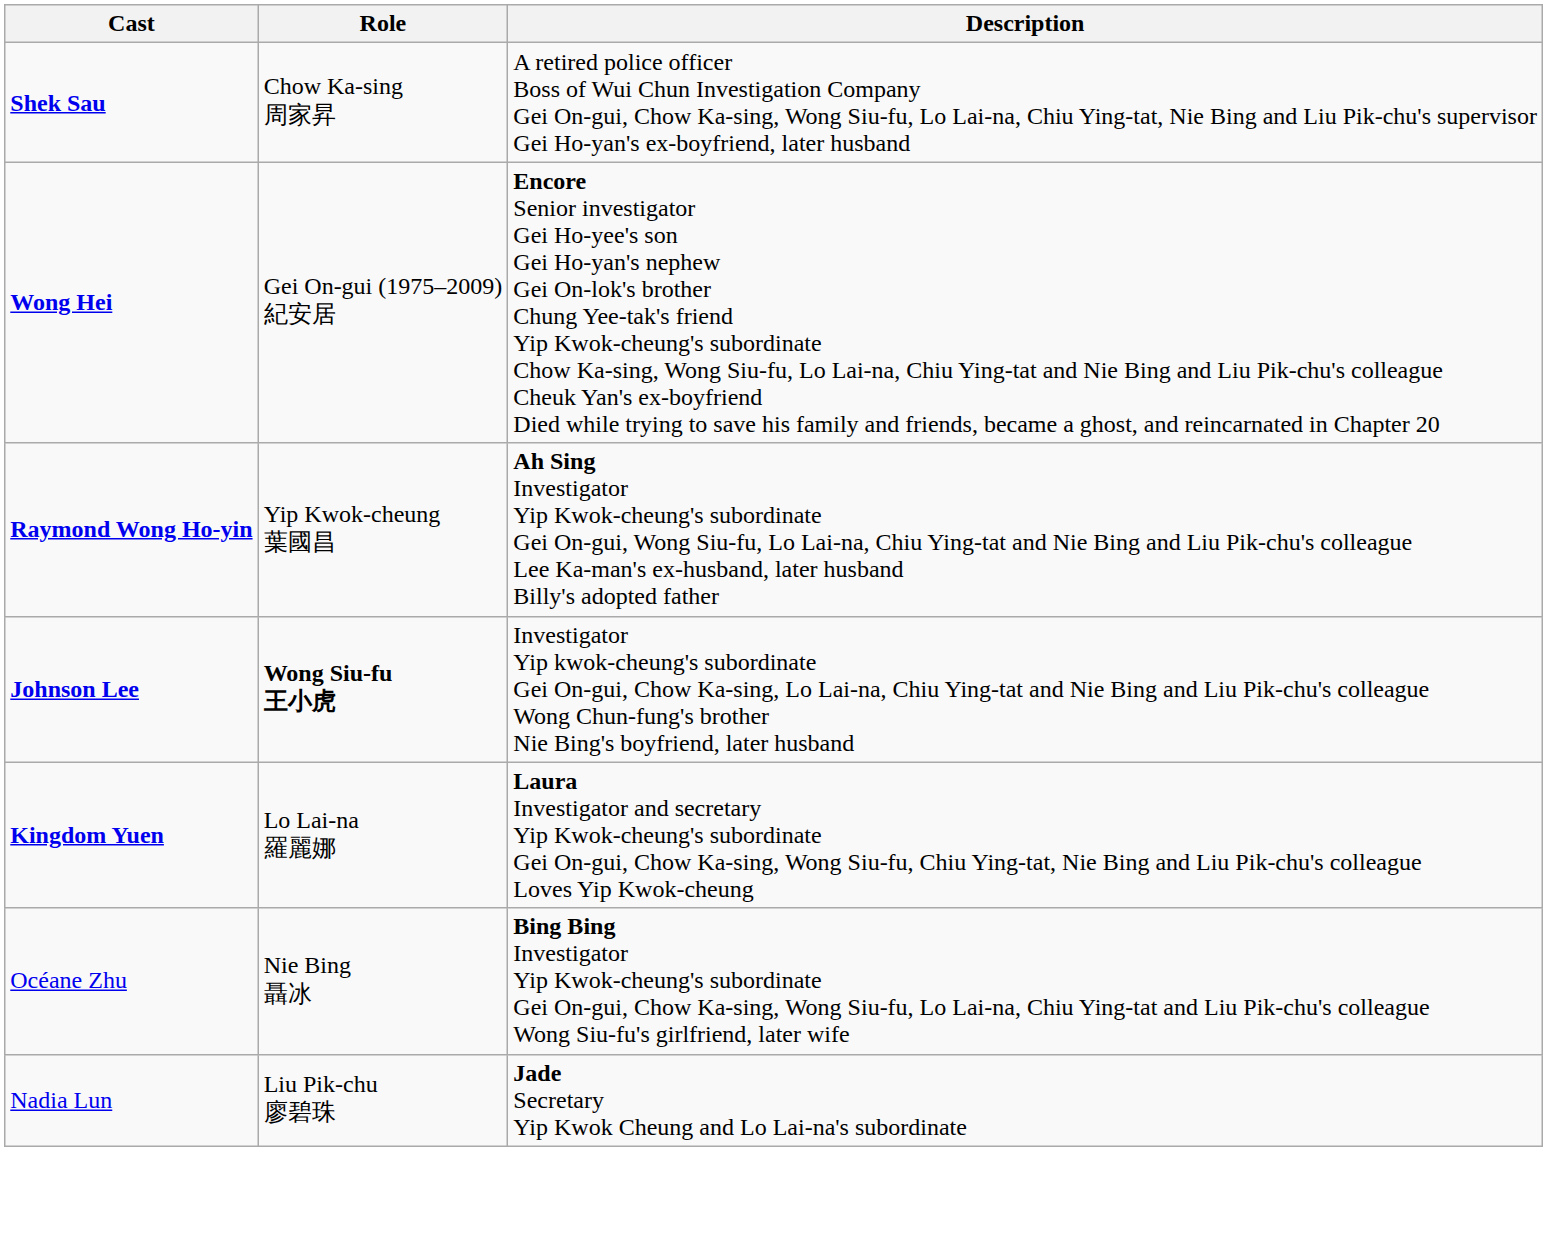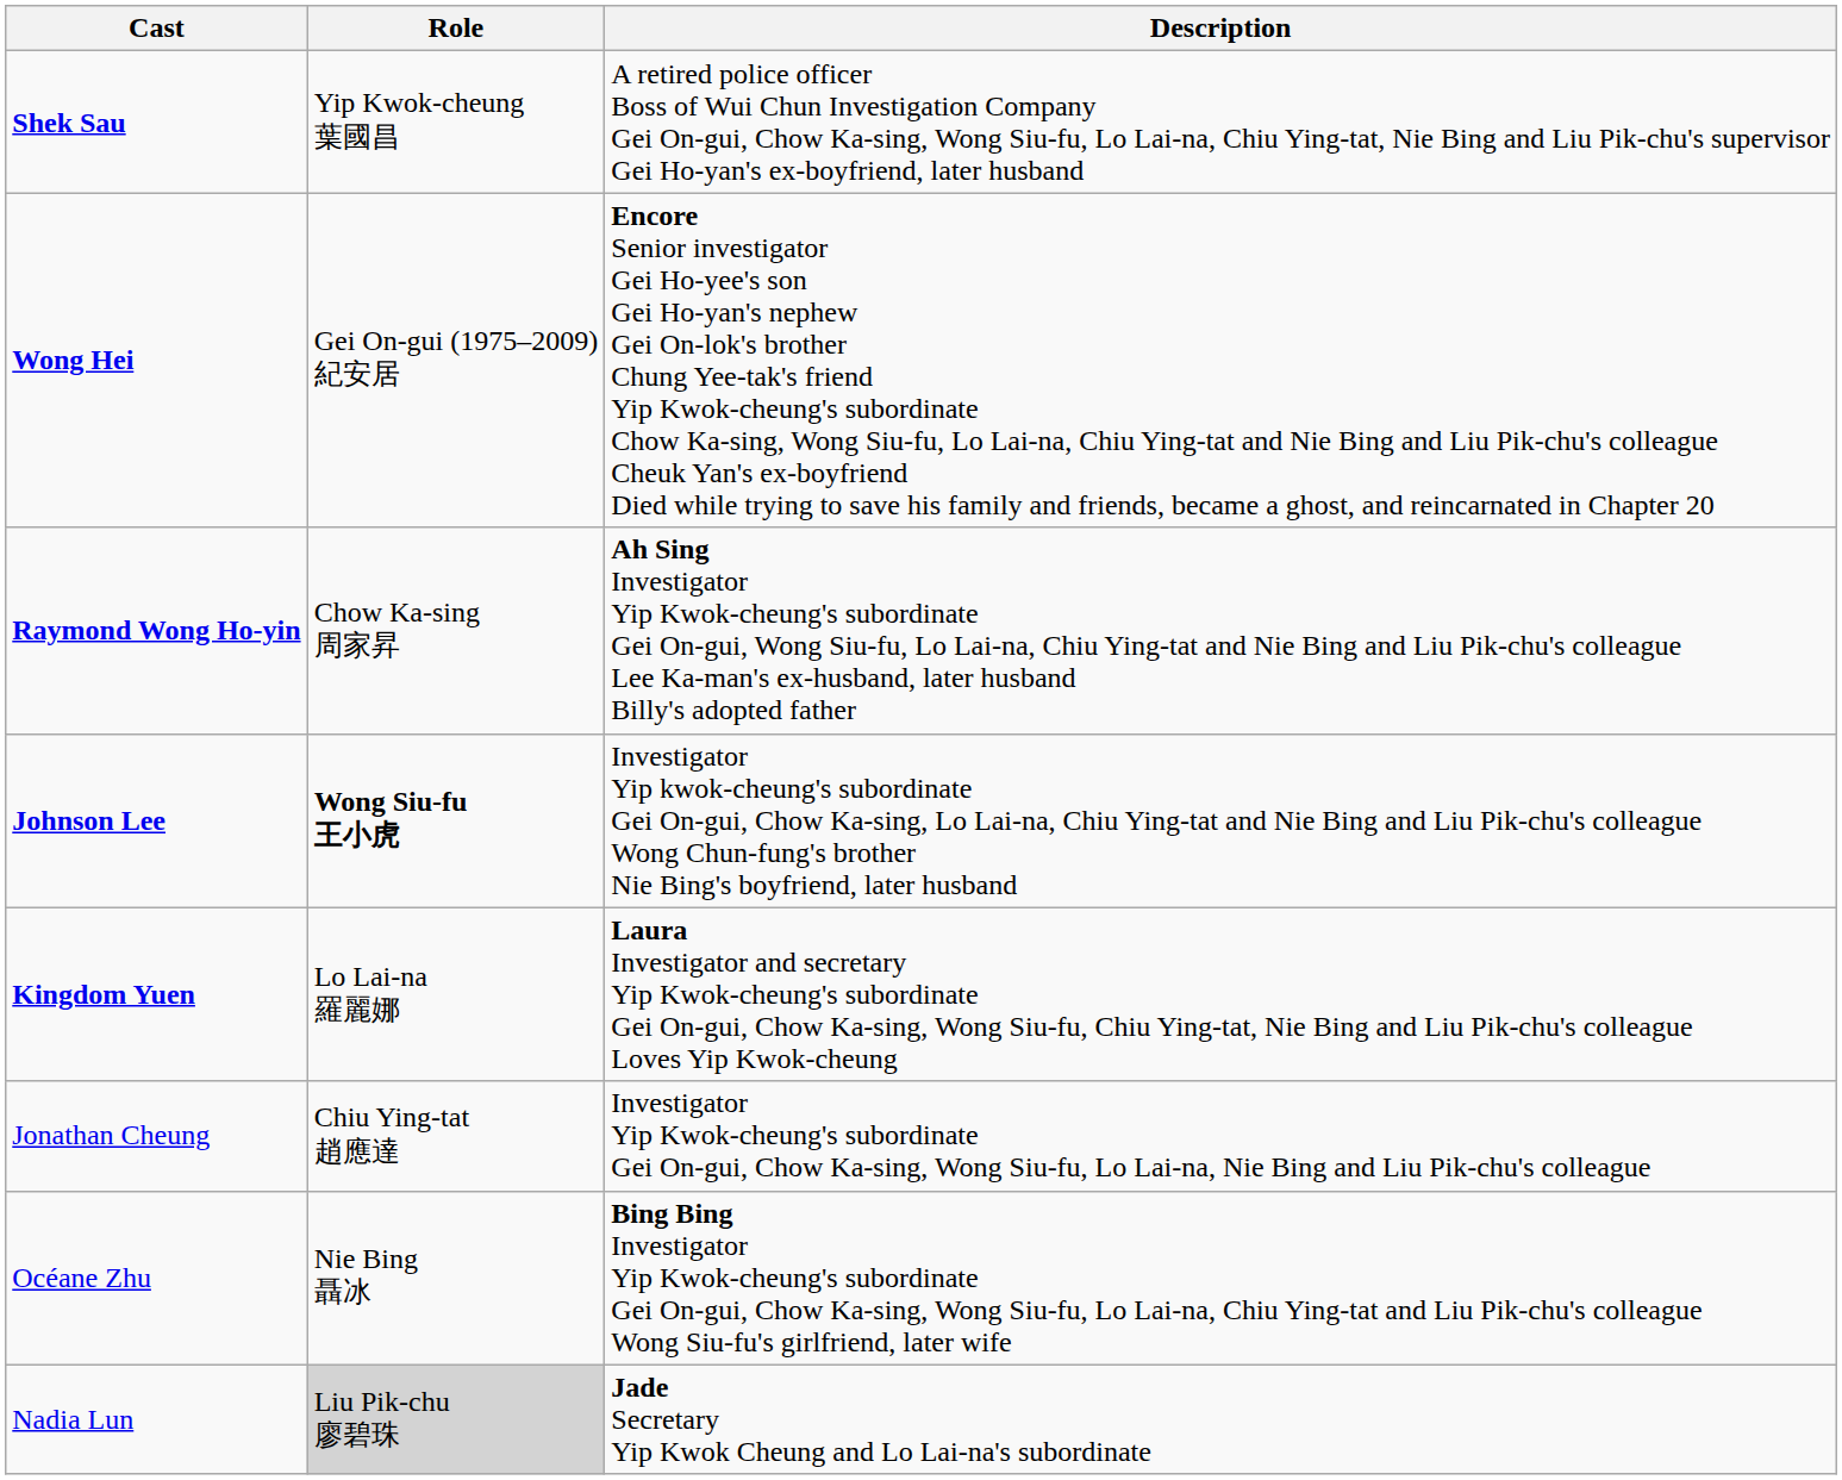Shek Sau | Role: Chow Ka-sing 周家昇 -> Yip Kwok-cheung 葉國昌
Raymond Wong Ho-yin | Role: Yip Kwok-cheung 葉國昌 -> Chow Ka-sing 周家昇
+ row: Jonathan Cheung | Chiu Ying-tat 趙應達 | Investigator Yip Kwok-cheung's subordinate Gei On-gui, Chow Ka-sing, Wong Siu-fu, Lo Lai-na, Nie Bing and Liu Pik-chu's colleague
Nadia Lun | Role: no background -> lightgrey background
